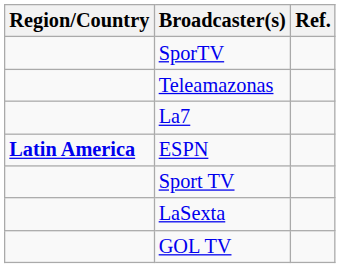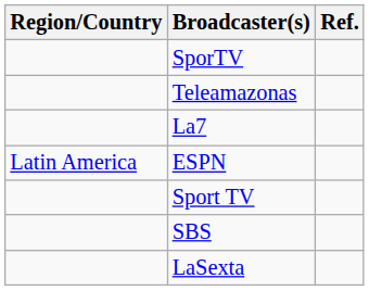ESPN | Region/Country: bold -> normal
+ row: SBS
- row: GOL TV
